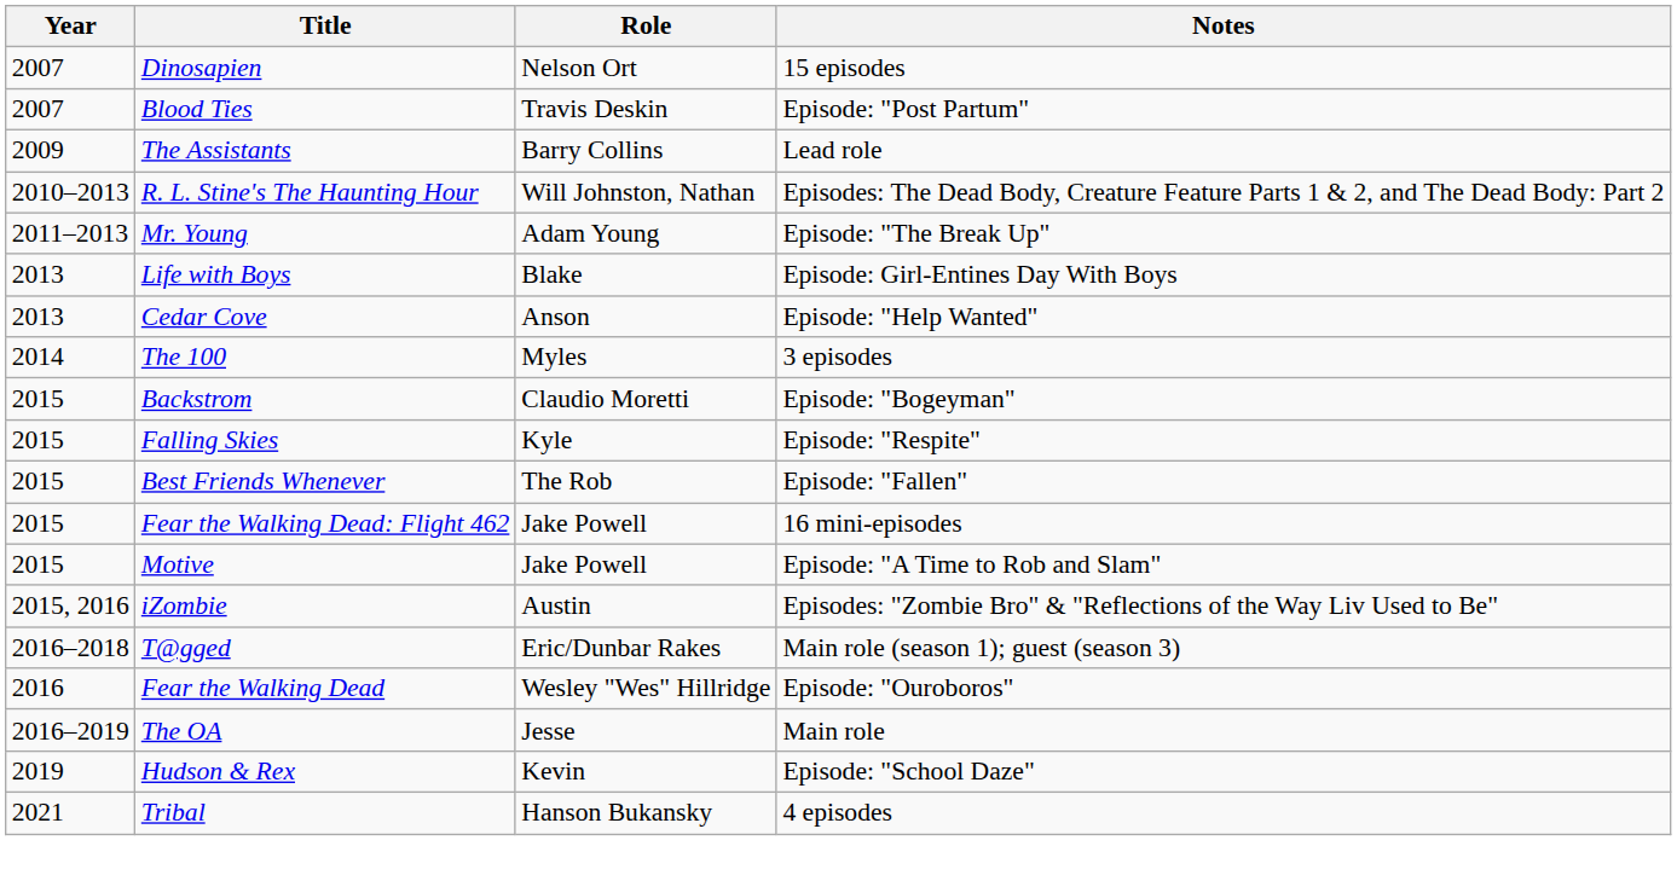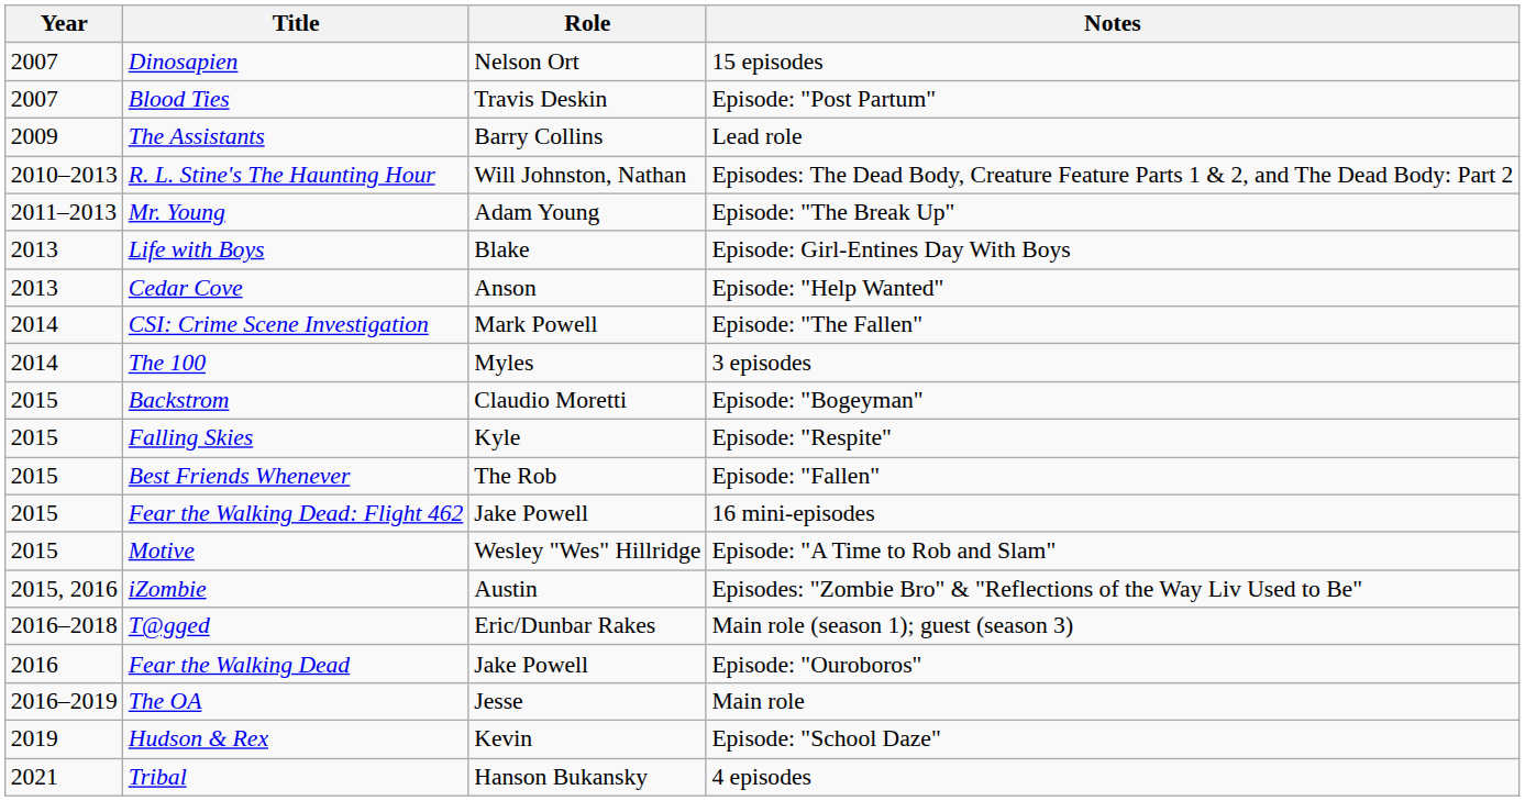+ row: 2014 | CSI: Crime Scene Investigation | Mark Powell | Episode: "The Fallen"
Motive | Role: Jake Powell -> Wesley "Wes" Hillridge
Fear the Walking Dead | Role: Wesley "Wes" Hillridge -> Jake Powell
